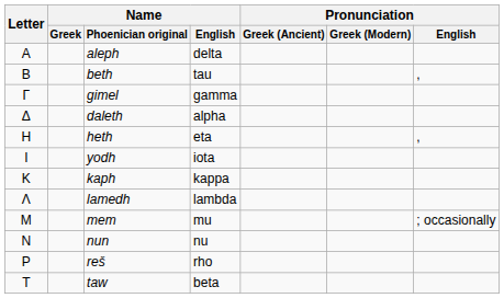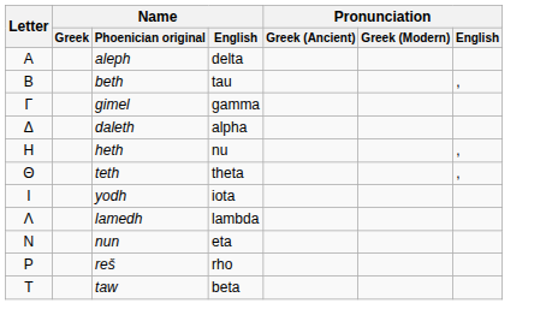heth | Name / English: eta -> nu
+ row: Θ | teth | theta | ,
- row: Κ | kaph | kappa
- row: Μ | mem | mu | ; occasionally
nun | Name / English: nu -> eta
